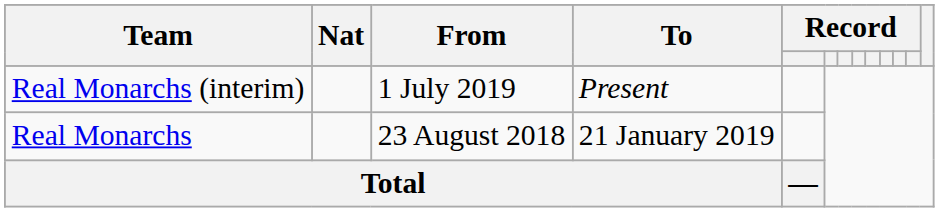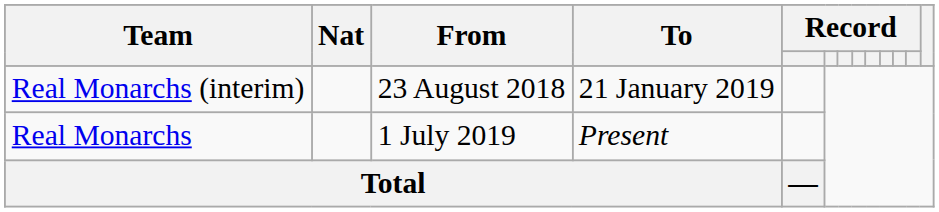Real Monarchs (interim) | From: 1 July 2019 -> 23 August 2018
Real Monarchs (interim) | To: Present -> 21 January 2019
Real Monarchs | From: 23 August 2018 -> 1 July 2019
Real Monarchs | To: 21 January 2019 -> Present
